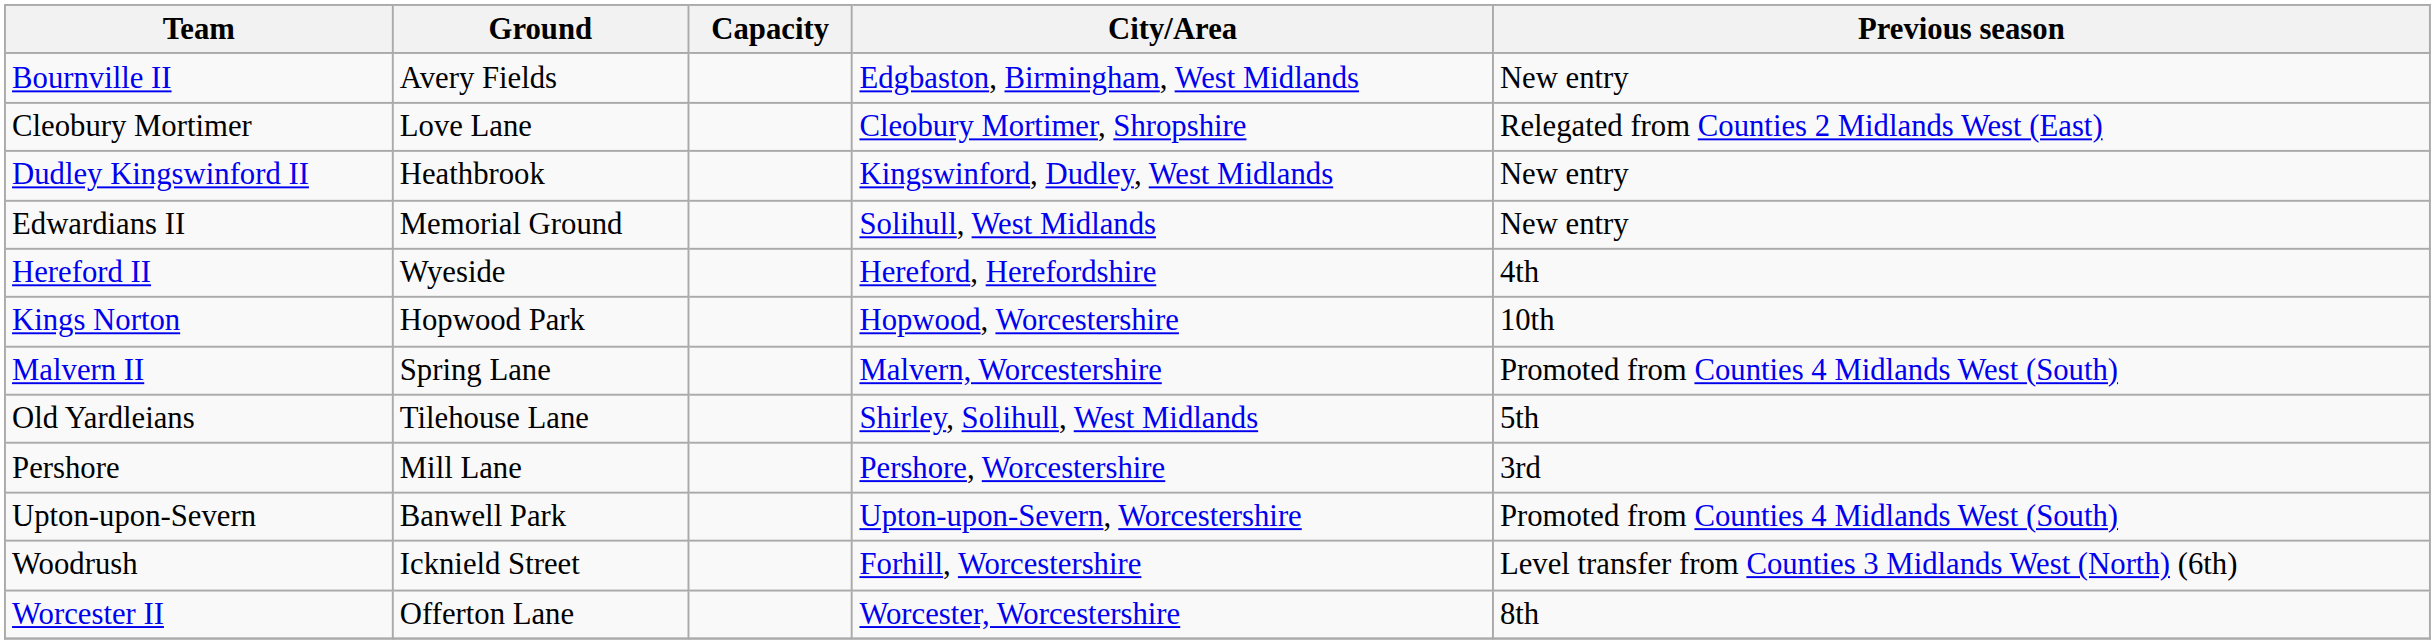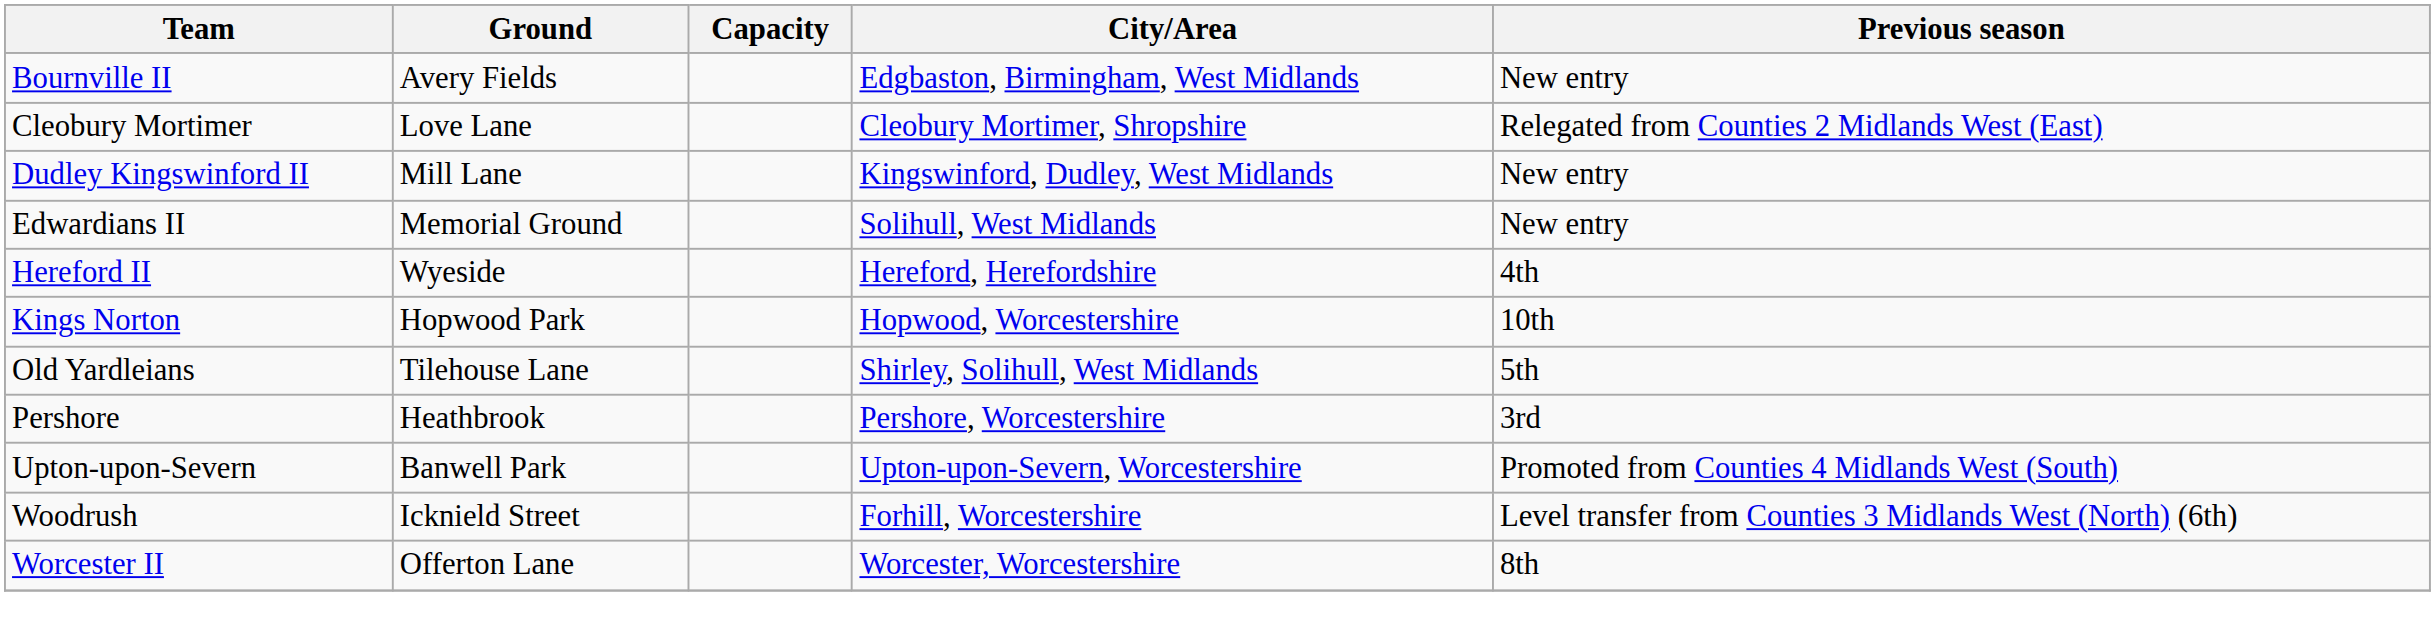Dudley Kingswinford II | Ground: Heathbrook -> Mill Lane
- row: Malvern II | Spring Lane | Malvern, Worcestershire | Promoted from Counties 4 Midlands West (South)
Pershore | Ground: Mill Lane -> Heathbrook
